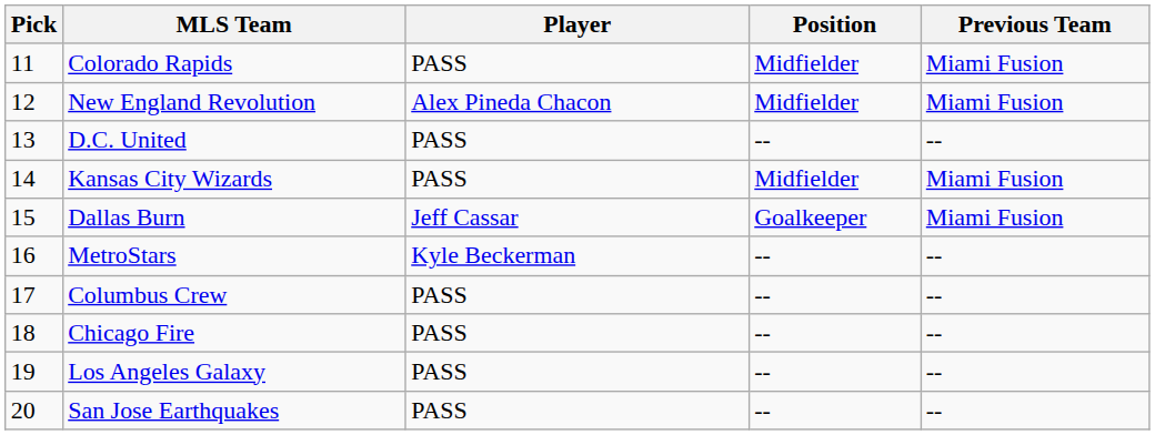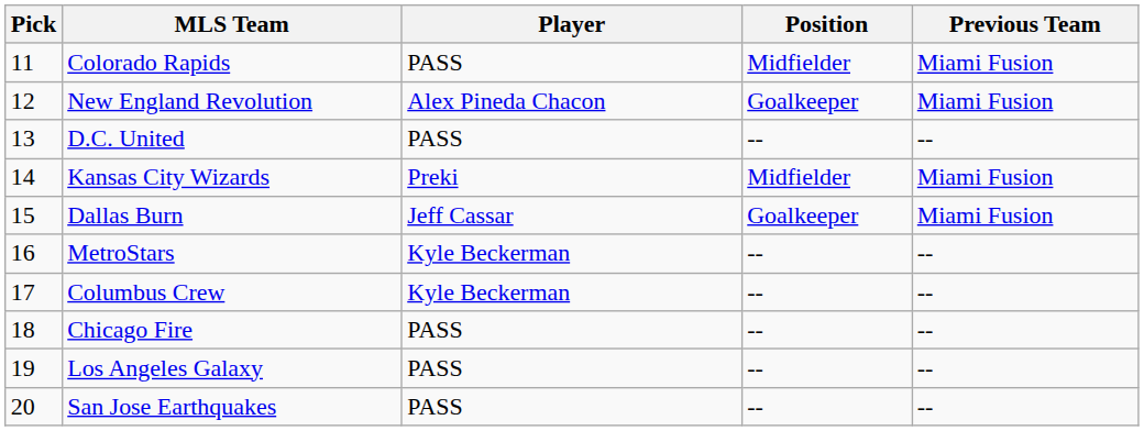New England Revolution | Position: Midfielder -> Goalkeeper
Kansas City Wizards | Player: PASS -> Preki
Columbus Crew | Player: PASS -> Kyle Beckerman
